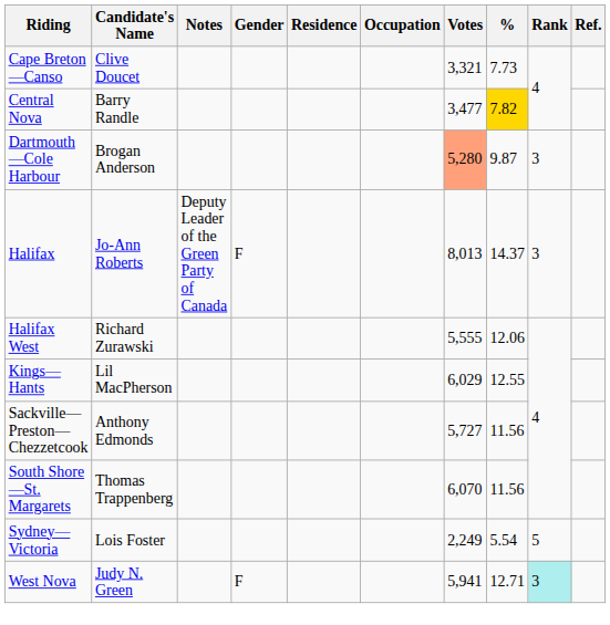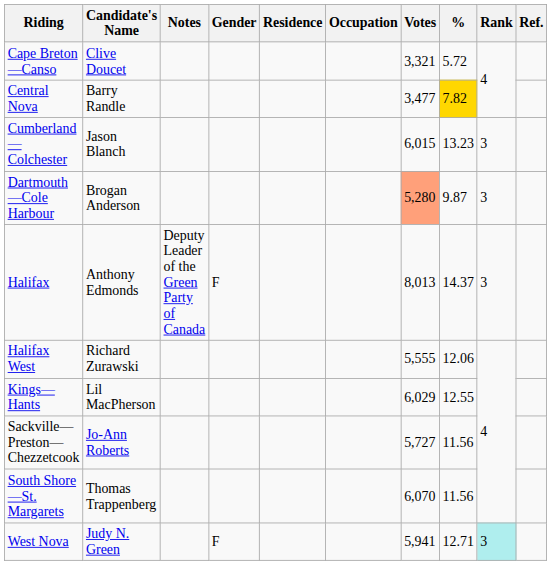Cape Breton—Canso | %: 7.73 -> 5.72
+ row: Cumberland—Colchester | Jason Blanch | 6,015 | 13.23 | 3
Halifax | Candidate's Name: Jo-Ann Roberts -> Anthony Edmonds
Sackville—Preston—Chezzetcook | Candidate's Name: Anthony Edmonds -> Jo-Ann Roberts
- row: Sydney—Victoria | Lois Foster | 2,249 | 5.54 | 5
